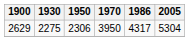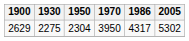2629 | 1950: 2306 -> 2304
2629 | 2005: 5304 -> 5302
